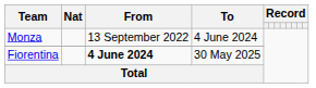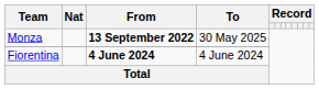Monza | From: normal -> bold
Monza | To: 4 June 2024 -> 30 May 2025
Fiorentina | To: 30 May 2025 -> 4 June 2024
